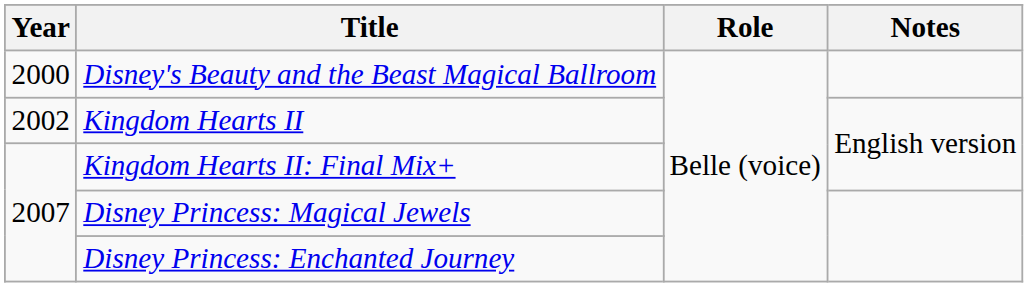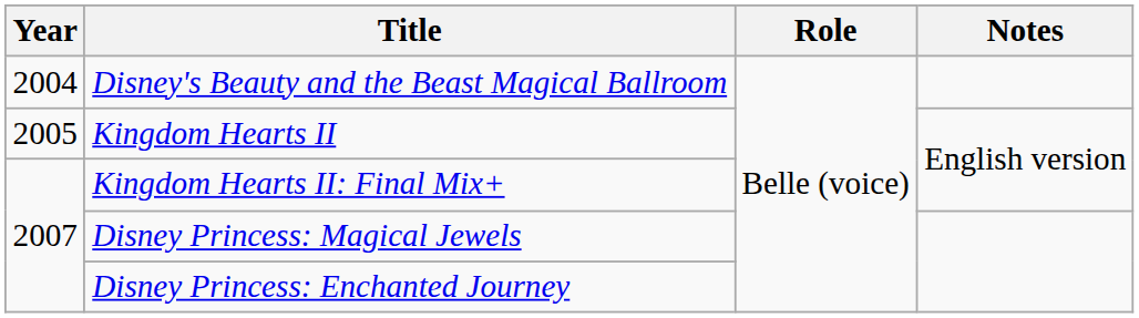Disney's Beauty and the Beast Magical Ballroom | Year: 2000 -> 2004
Kingdom Hearts II | Year: 2002 -> 2005
